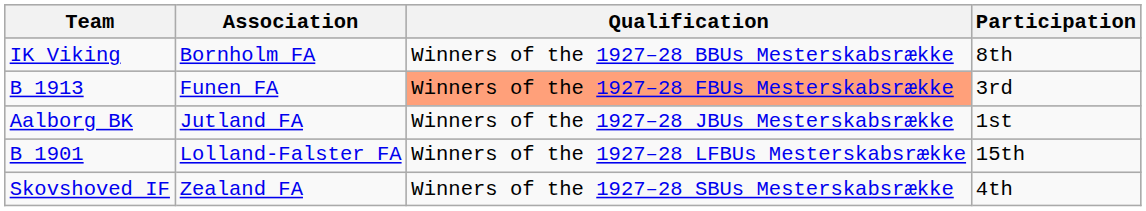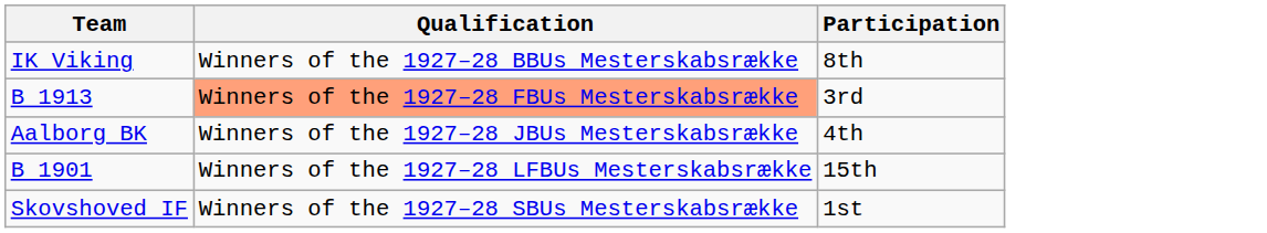- column: Association | Bornholm FA | Funen FA | Jutland FA | Lolland-Falster FA | Zealand FA
Aalborg BK | Participation: 1st -> 4th
Skovshoved IF | Participation: 4th -> 1st
